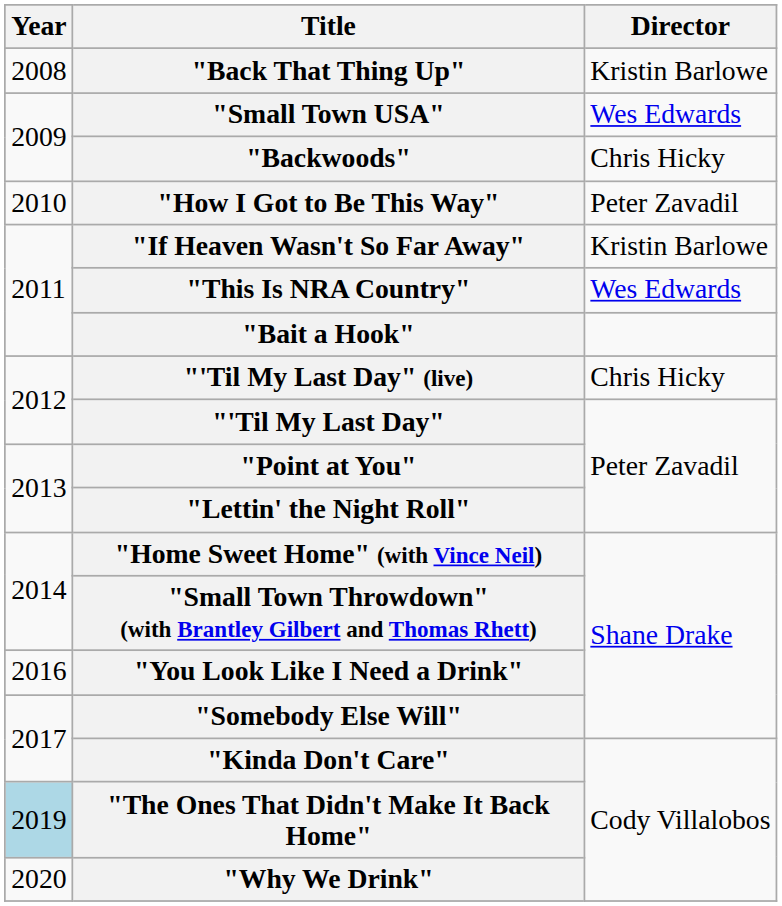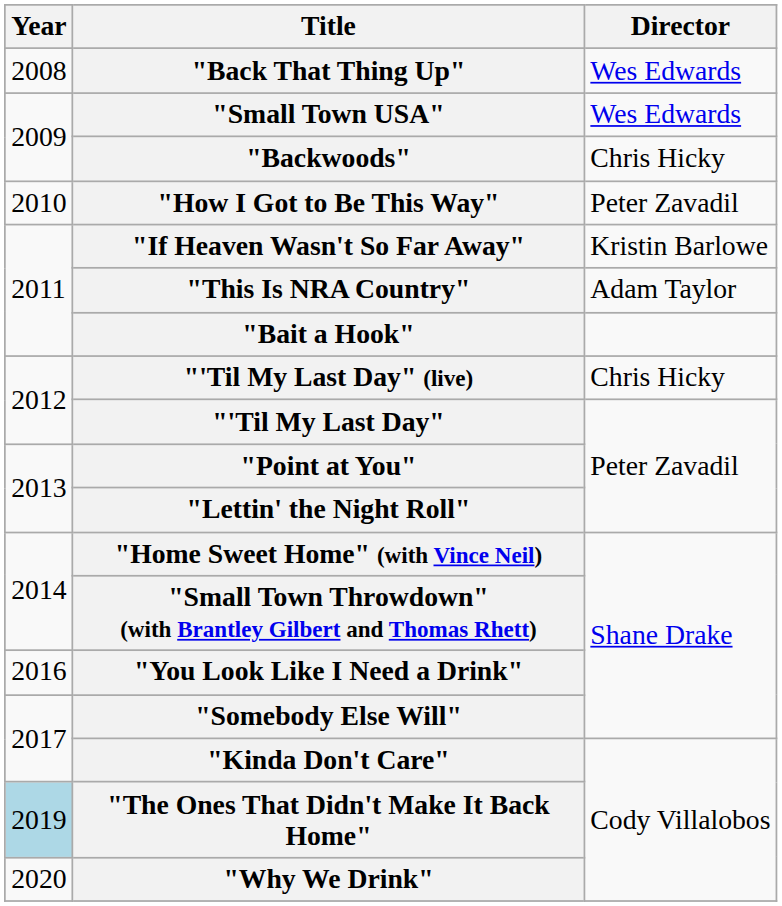"Back That Thing Up" | Director: Kristin Barlowe -> Wes Edwards
"This Is NRA Country" | Director: Wes Edwards -> Adam Taylor
